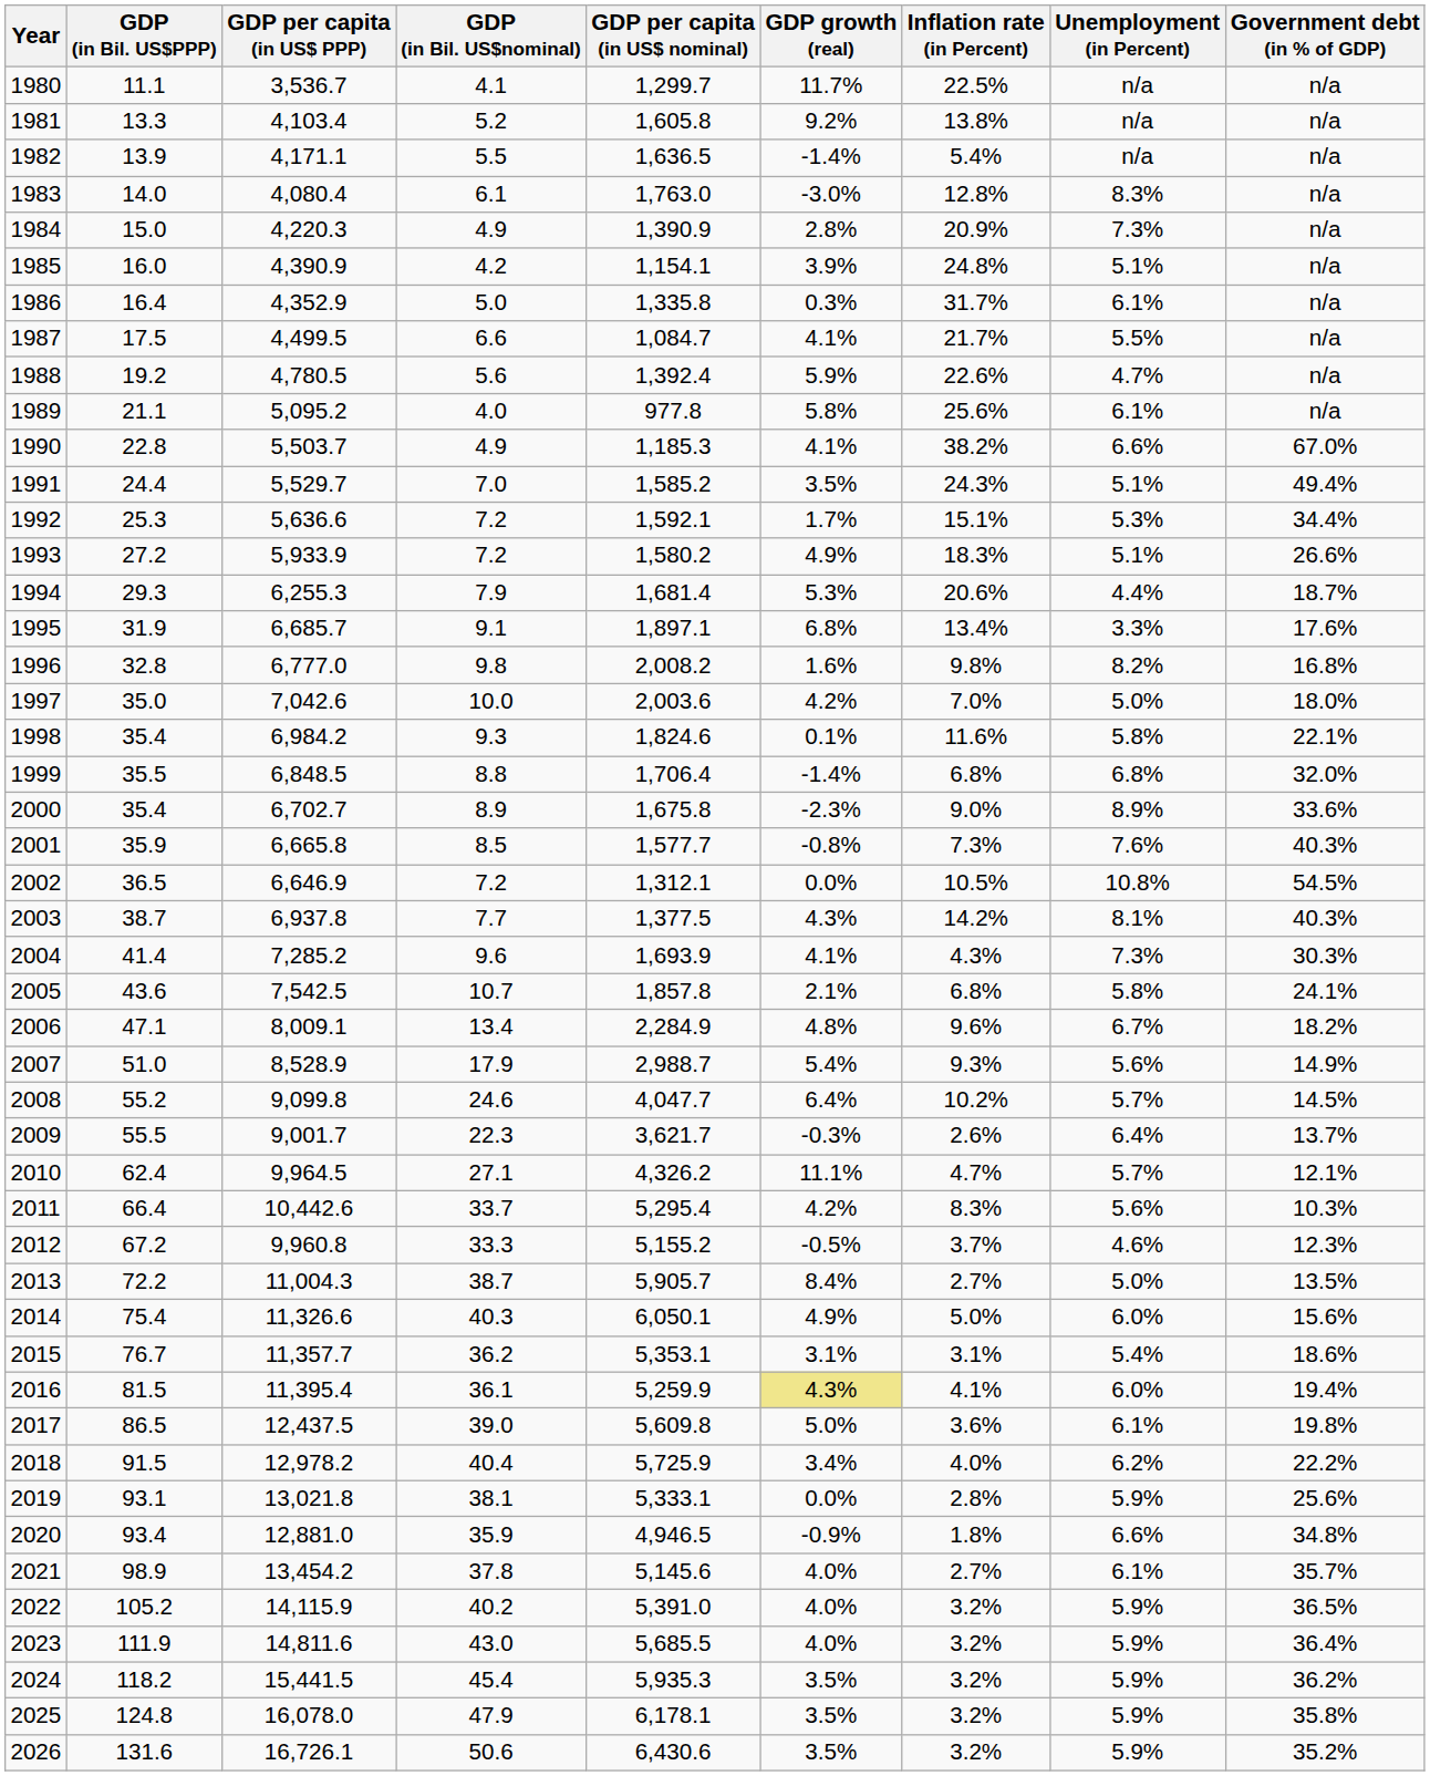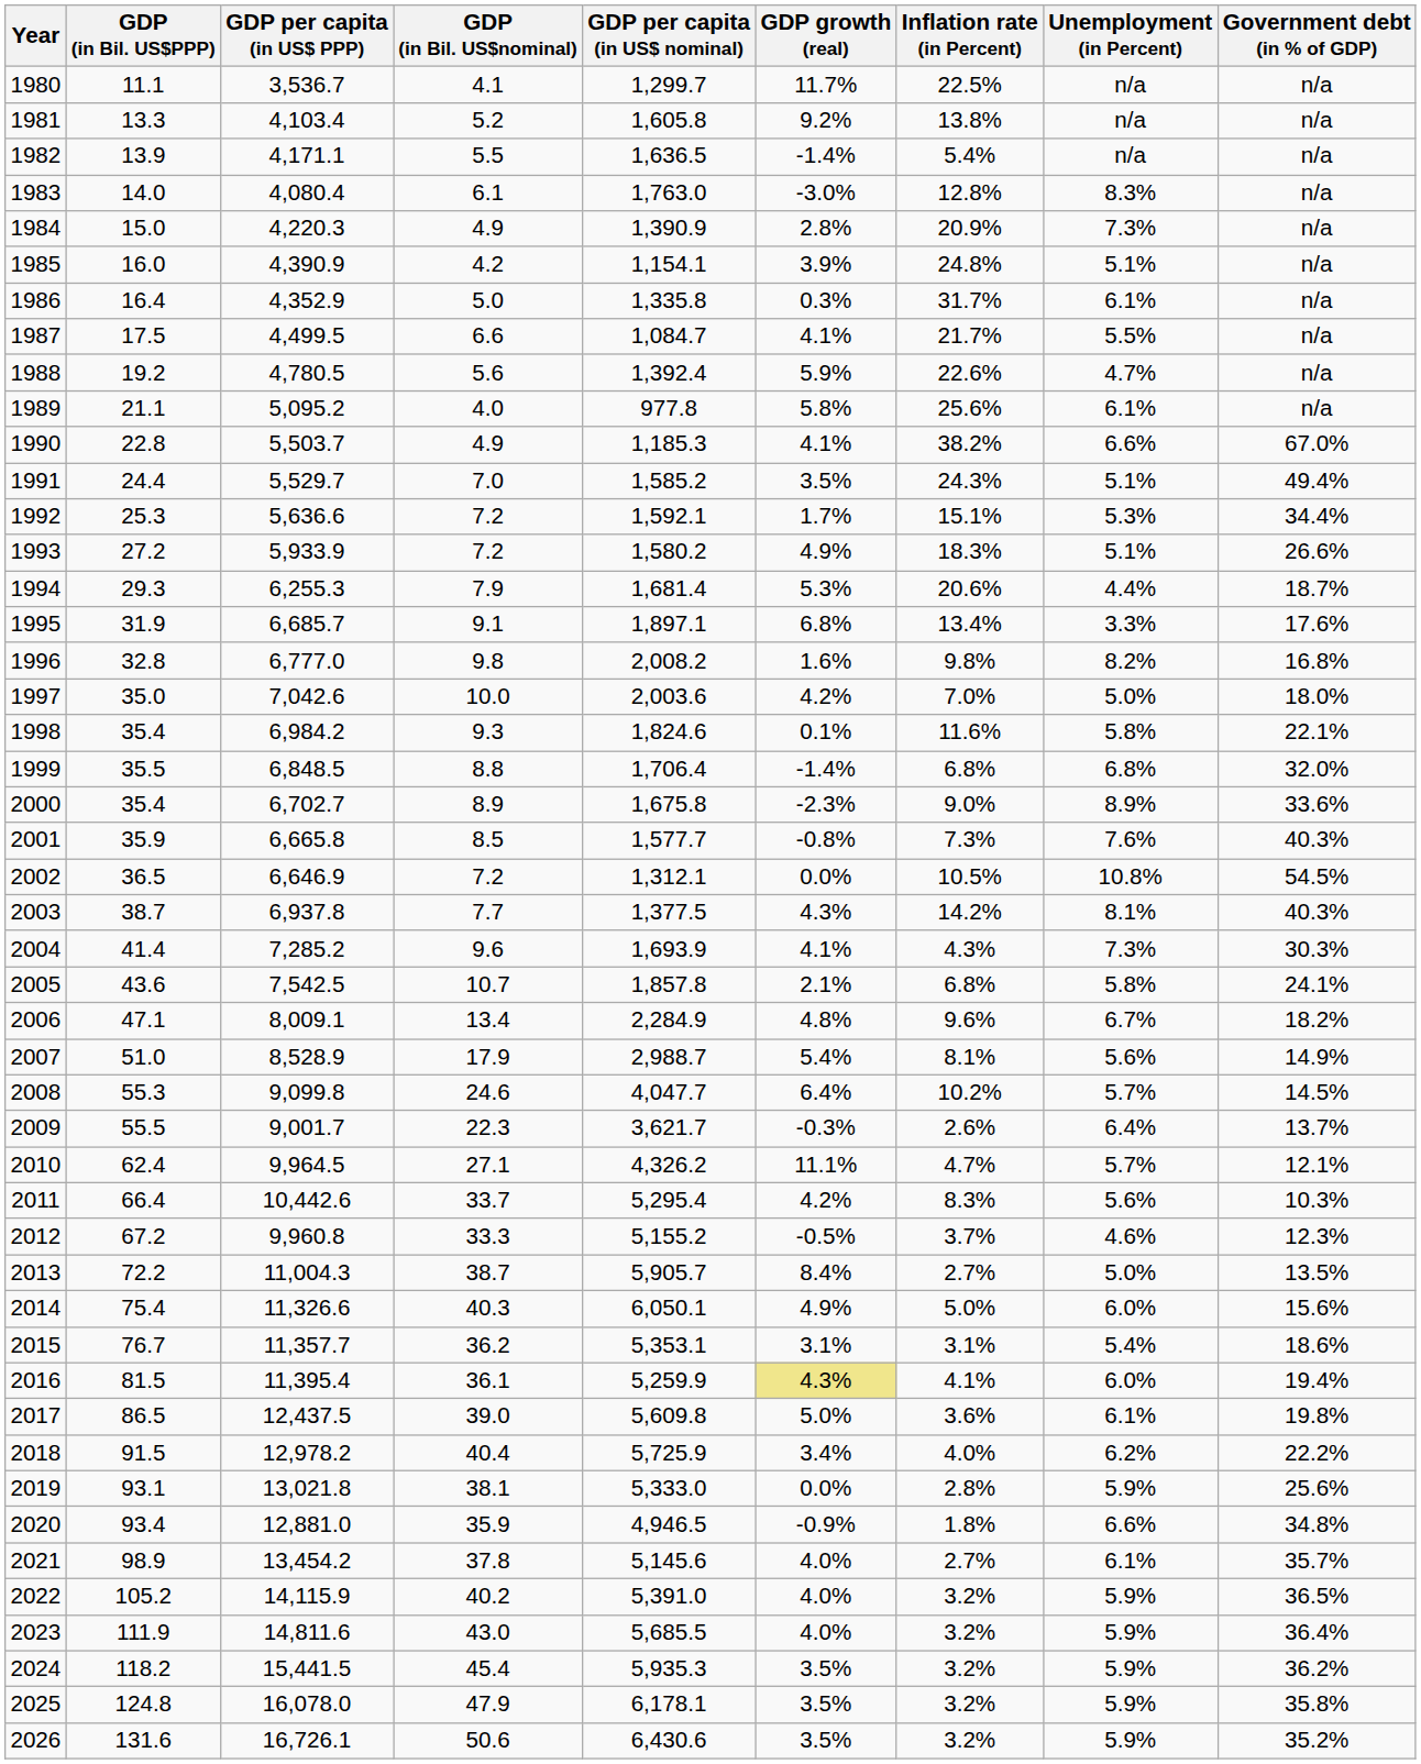2007 | Inflation rate (in Percent): 9.3% -> 8.1%
2008 | GDP (in Bil. US$PPP): 55.2 -> 55.3
2019 | GDP per capita (in US$ nominal): 5,333.1 -> 5,333.0
